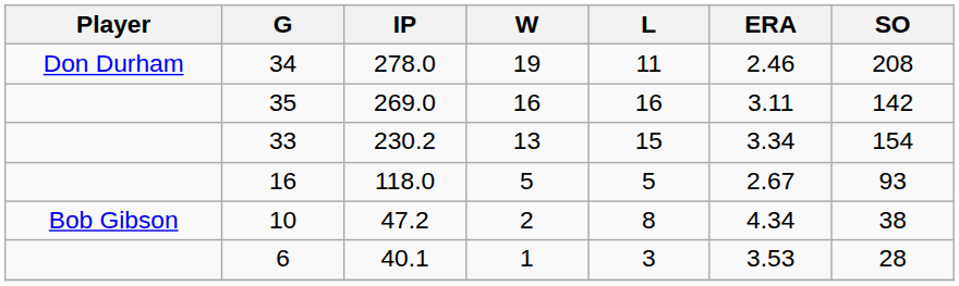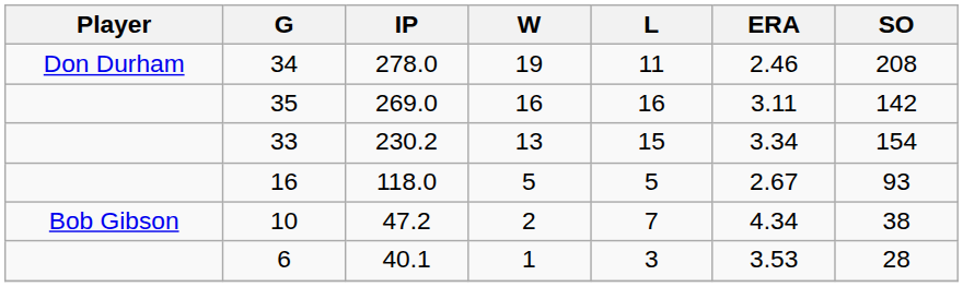10 | L: 8 -> 7
